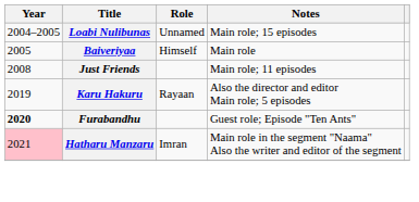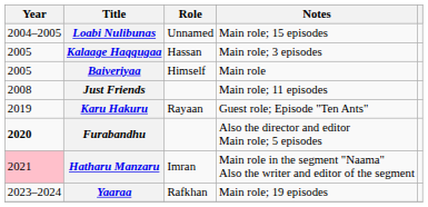+ row: 2005 | Kalaage Haqqugaa | Hassan | Main role; 3 episodes
Karu Hakuru | Notes: Also the director and editor Main role; 5 episodes -> Guest role; Episode "Ten Ants"
Furabandhu | Notes: Guest role; Episode "Ten Ants" -> Also the director and editor Main role; 5 episodes
+ row: 2023–2024 | Yaaraa | Rafkhan | Main role; 19 episodes
